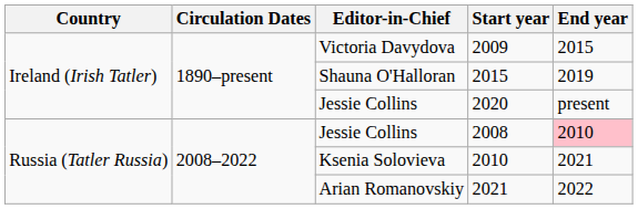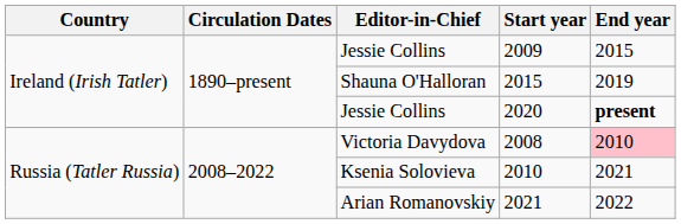2009 | Editor-in-Chief: Victoria Davydova -> Jessie Collins
2020 | End year: normal -> bold
2008 | Editor-in-Chief: Jessie Collins -> Victoria Davydova
